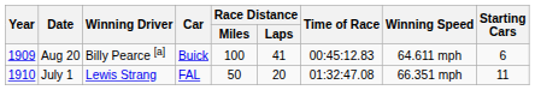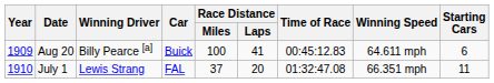July 1 | Race Distance / Miles: 50 -> 37
